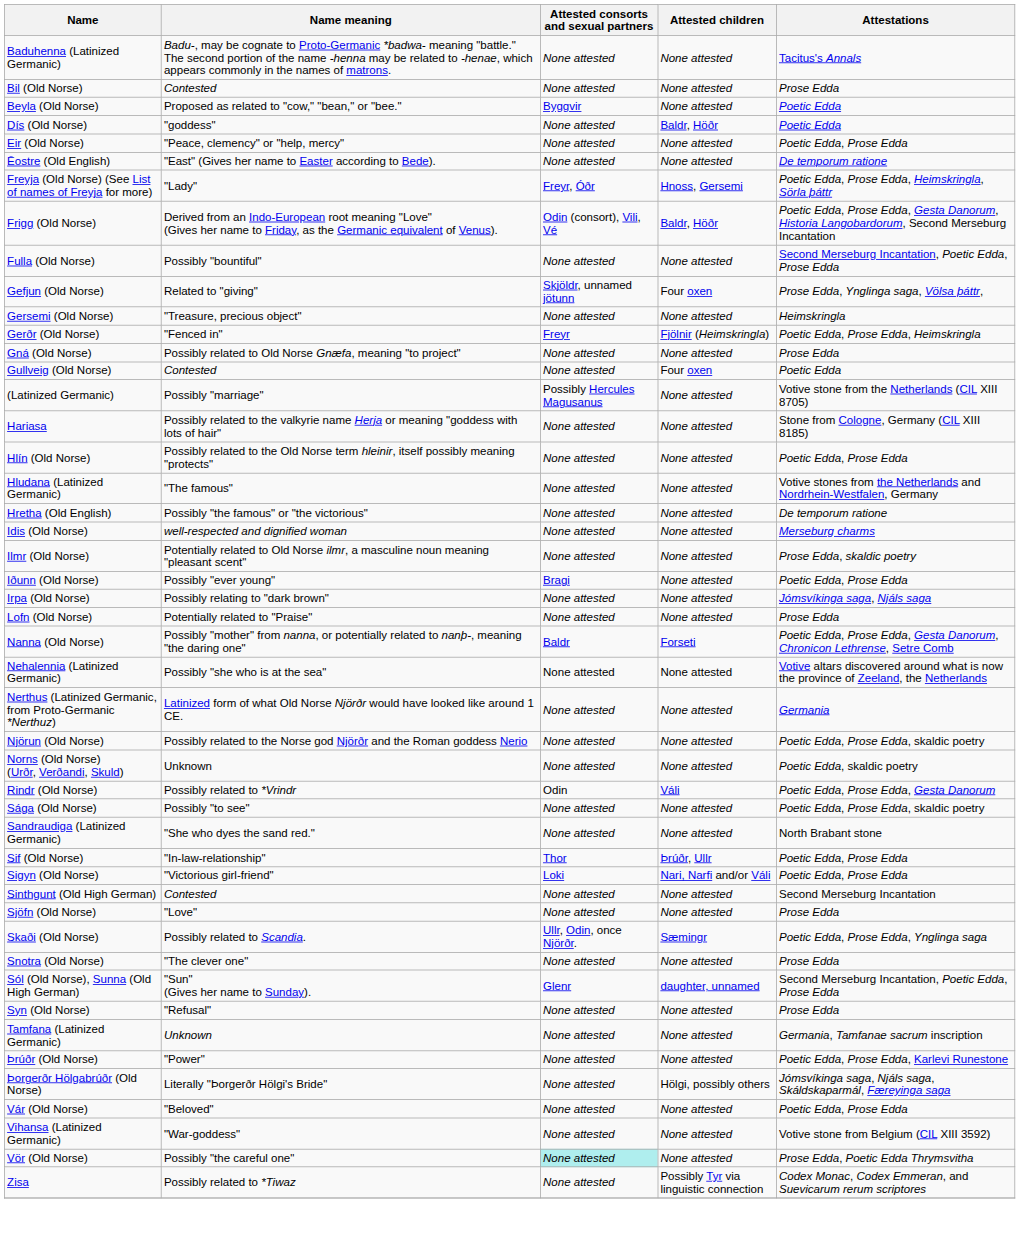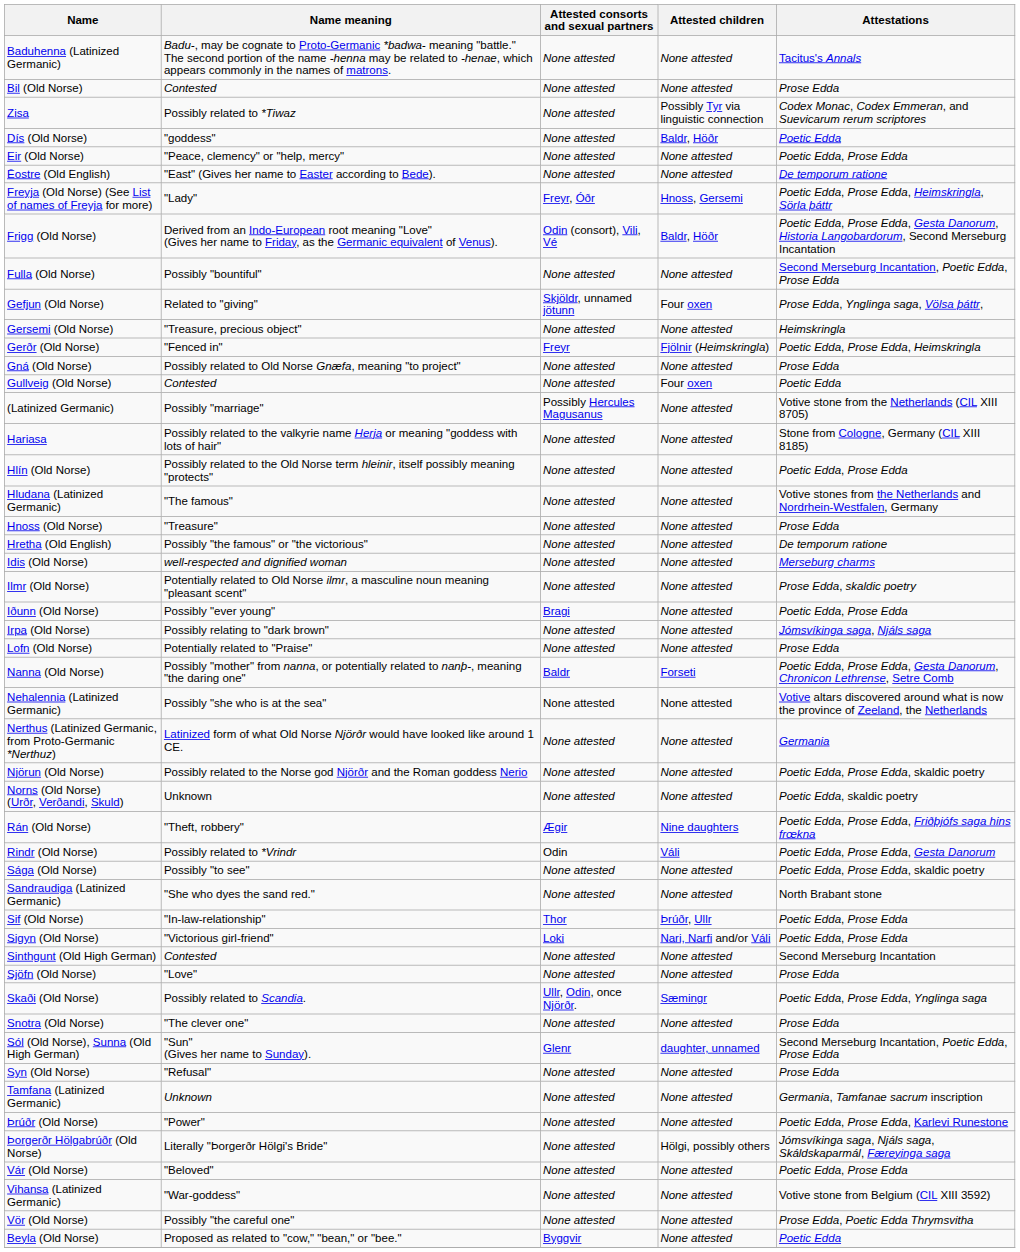rows swapped: Beyla (Old Norse) <-> Zisa
+ row: Hnoss (Old Norse) | "Treasure" | None attested | None attested | Prose Edda
+ row: Rán (Old Norse) | "Theft, robbery" | Ægir | Nine daughters | Poetic Edda, Prose Edda, Friðþjófs saga hins frœkna
Vör (Old Norse) | Attested consorts and sexual partners: paleturquoise background -> no background
